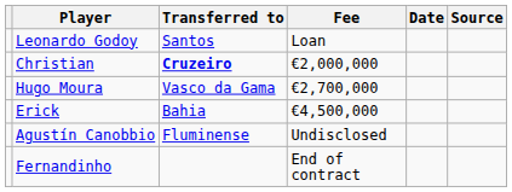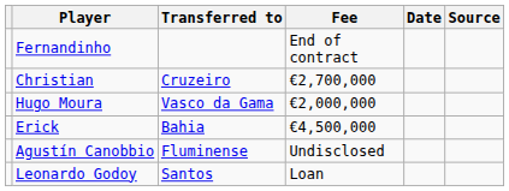rows swapped: Fernandinho <-> Leonardo Godoy
Christian | Transferred to: bold -> normal
Christian | Fee: €2,000,000 -> €2,700,000
Hugo Moura | Fee: €2,700,000 -> €2,000,000
